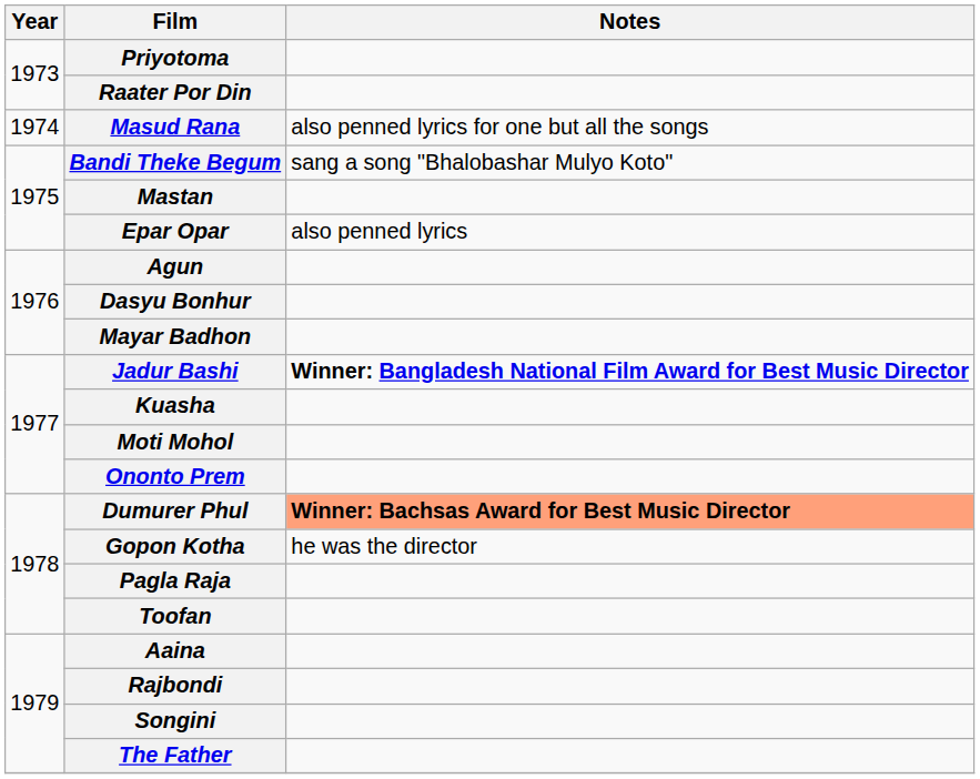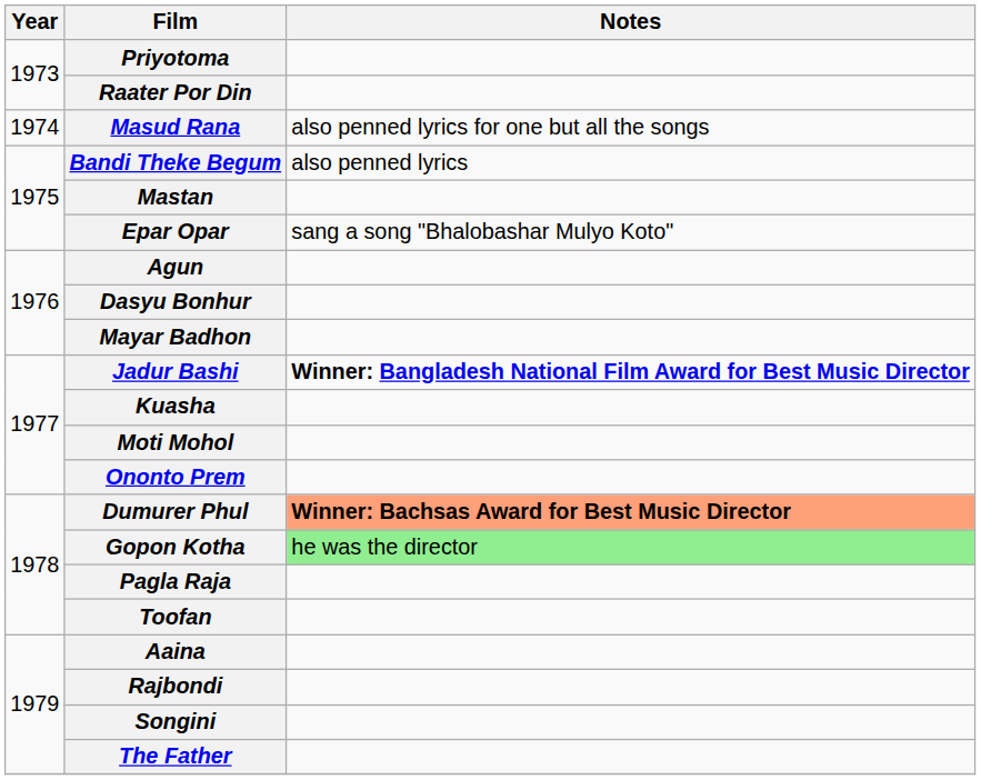Bandi Theke Begum | Notes: sang a song "Bhalobashar Mulyo Koto" -> also penned lyrics
Epar Opar | Notes: also penned lyrics -> sang a song "Bhalobashar Mulyo Koto"
Gopon Kotha | Notes: no background -> lightgreen background
